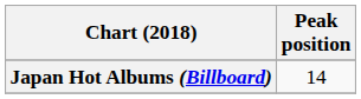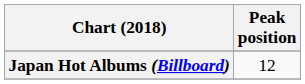Japan Hot Albums (Billboard) | Peak position: 14 -> 12
